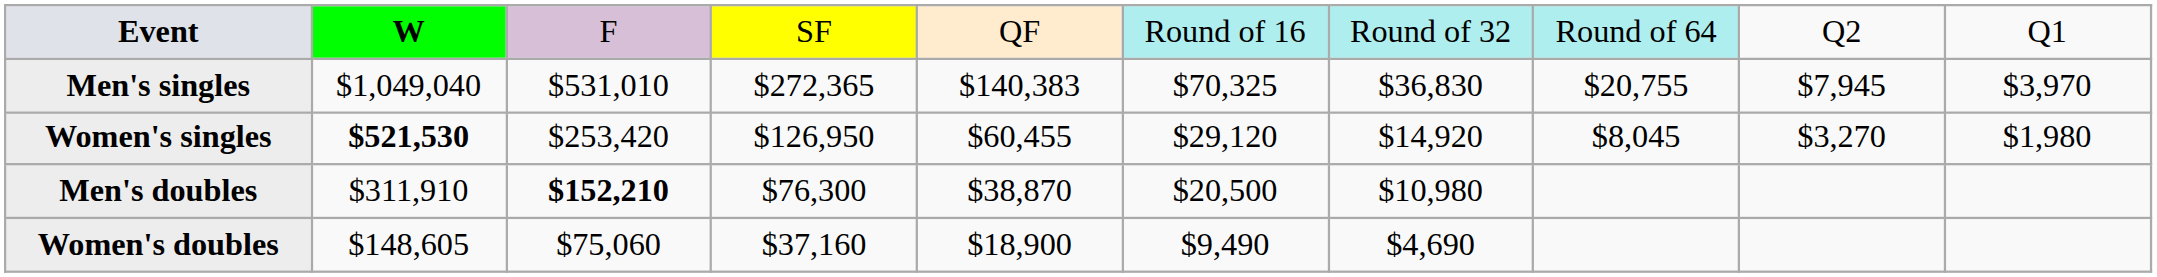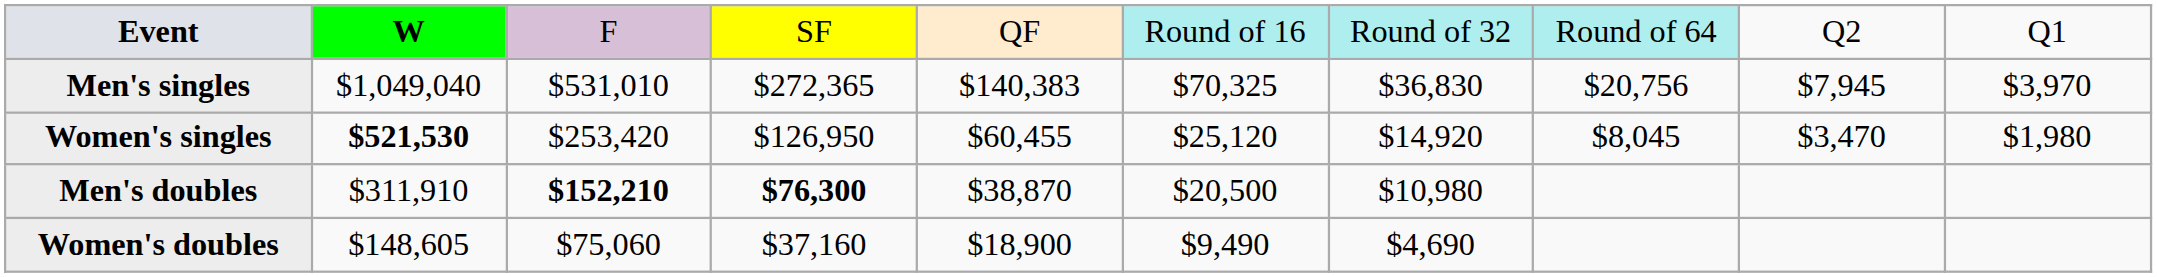Men's singles | column 8: $20,755 -> $20,756
Women's singles | column 6: $29,120 -> $25,120
Women's singles | column 9: $3,270 -> $3,470
Men's doubles | column 4: normal -> bold
